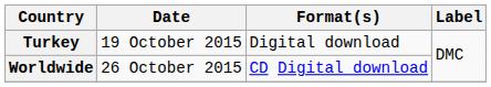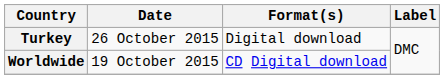Turkey | Date: 19 October 2015 -> 26 October 2015
Worldwide | Date: 26 October 2015 -> 19 October 2015
